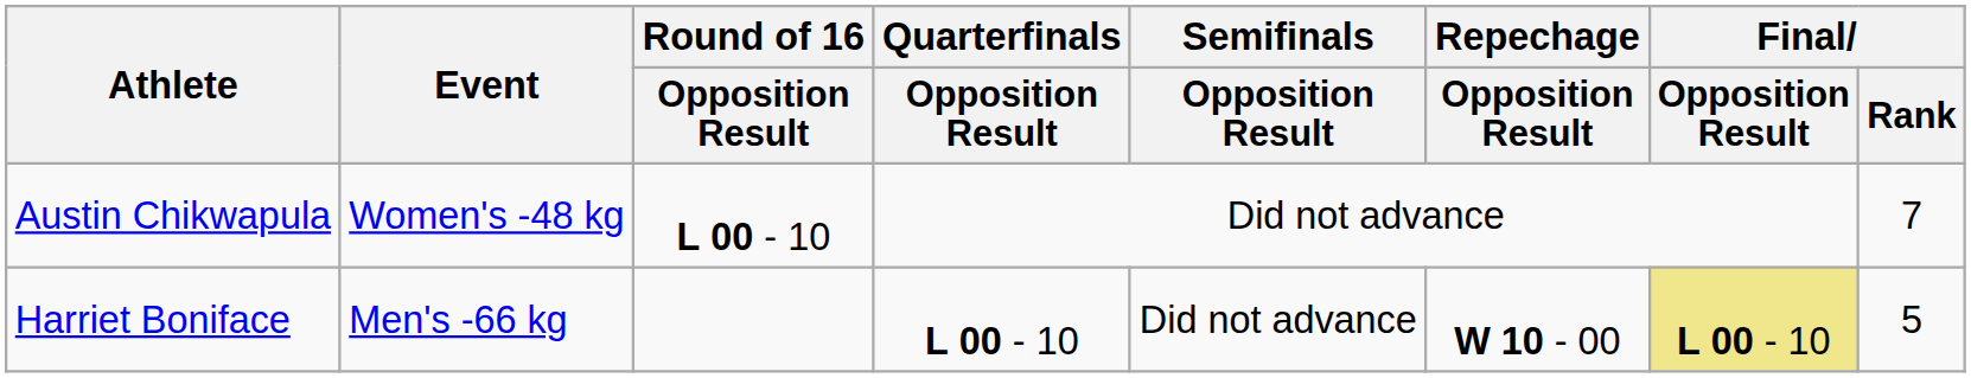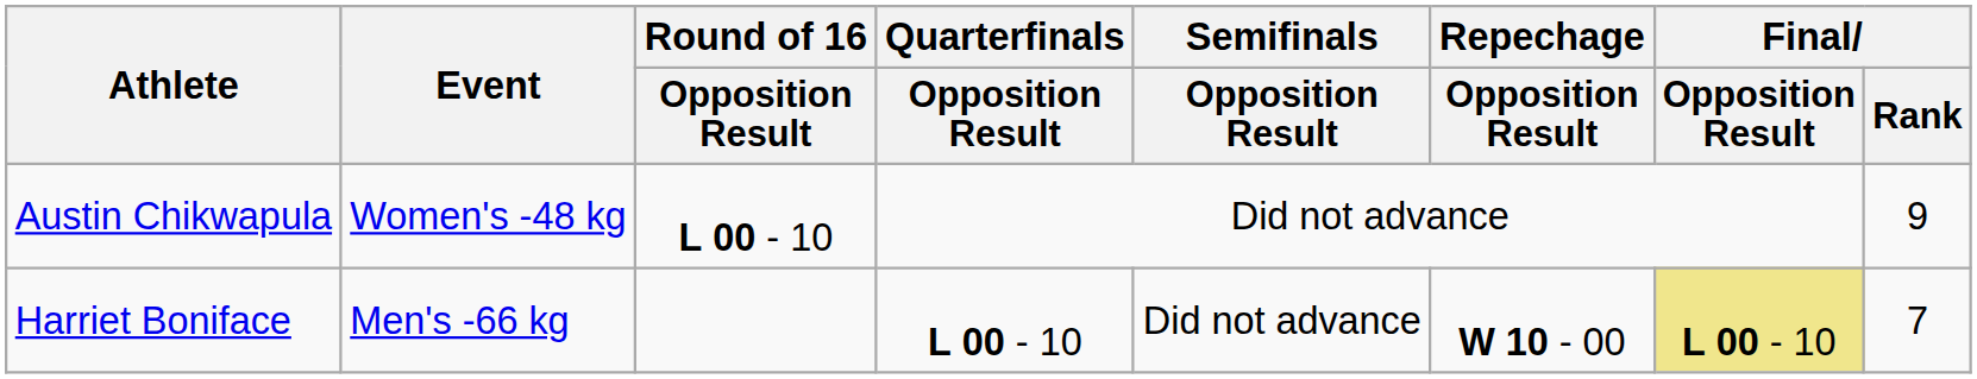Austin Chikwapula | Final / Rank: 7 -> 9
Harriet Boniface | Final / Rank: 5 -> 7
